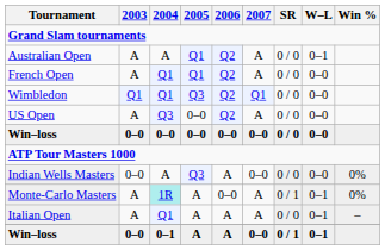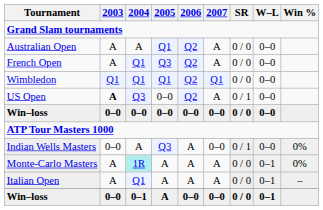Australian Open | W–L: 0–1 -> 0–0
French Open | 2005: Q1 -> Q3
Wimbledon | 2005: Q3 -> Q1
US Open | 2003: normal -> bold
US Open | SR: 0 / 0 -> 0 / 1
Indian Wells Masters | SR: 0 / 0 -> 0 / 1
Monte-Carlo Masters | 2006: 0–0 -> A
Monte-Carlo Masters | SR: 0 / 1 -> 0 / 0
Win–loss / 0–1 | 2006: A -> 0–0
Win–loss / 0–1 | SR: 0 / 1 -> 0 / 0
